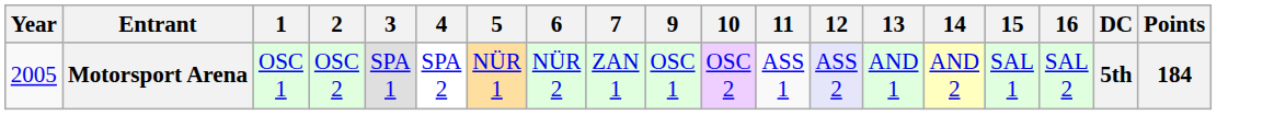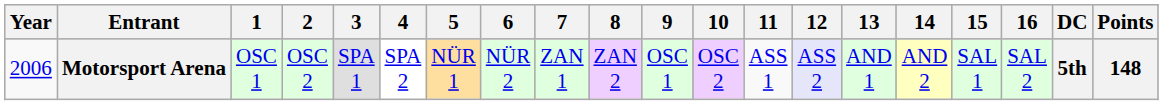+ column: 8 | ZAN 2
Motorsport Arena | Year: 2005 -> 2006
Motorsport Arena | Points: 184 -> 148
